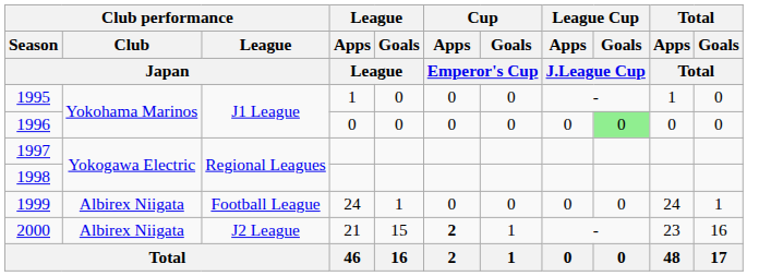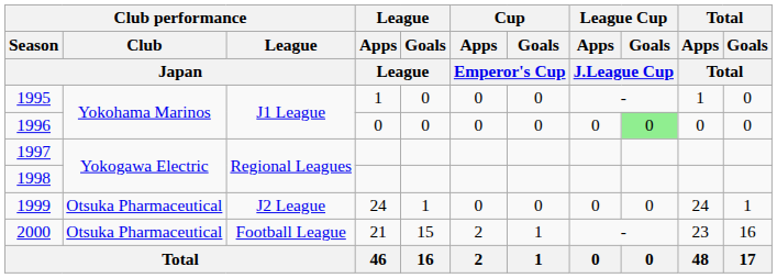1999 | Club performance / Club / Japan: Albirex Niigata -> Otsuka Pharmaceutical
1999 | Club performance / League / Japan: Football League -> J2 League
2000 | Club performance / Club / Japan: Albirex Niigata -> Otsuka Pharmaceutical
2000 | Club performance / League / Japan: J2 League -> Football League
2000 | Cup / Apps / Emperor's Cup: bold -> normal
